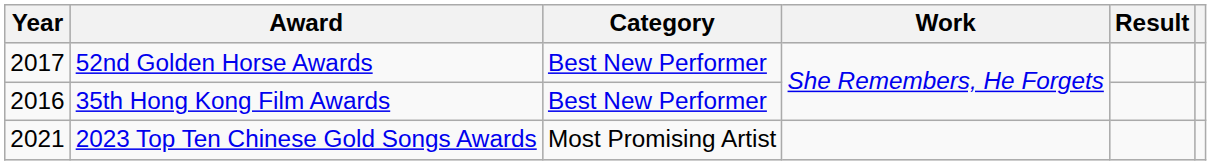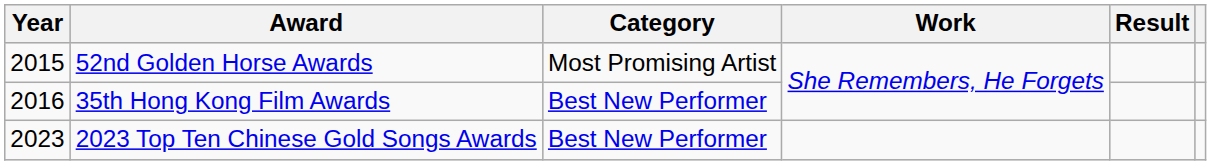52nd Golden Horse Awards | Year: 2017 -> 2015
52nd Golden Horse Awards | Category: Best New Performer -> Most Promising Artist
2023 Top Ten Chinese Gold Songs Awards | Year: 2021 -> 2023
2023 Top Ten Chinese Gold Songs Awards | Category: Most Promising Artist -> Best New Performer
